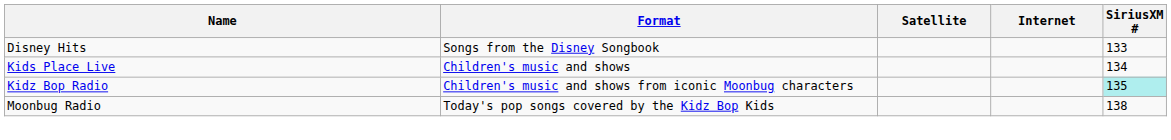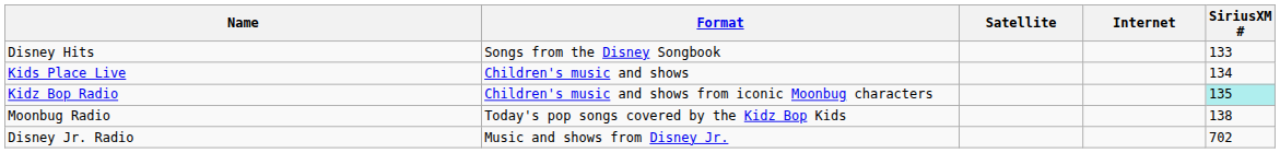+ row: Disney Jr. Radio | Music and shows from Disney Jr. | 702
